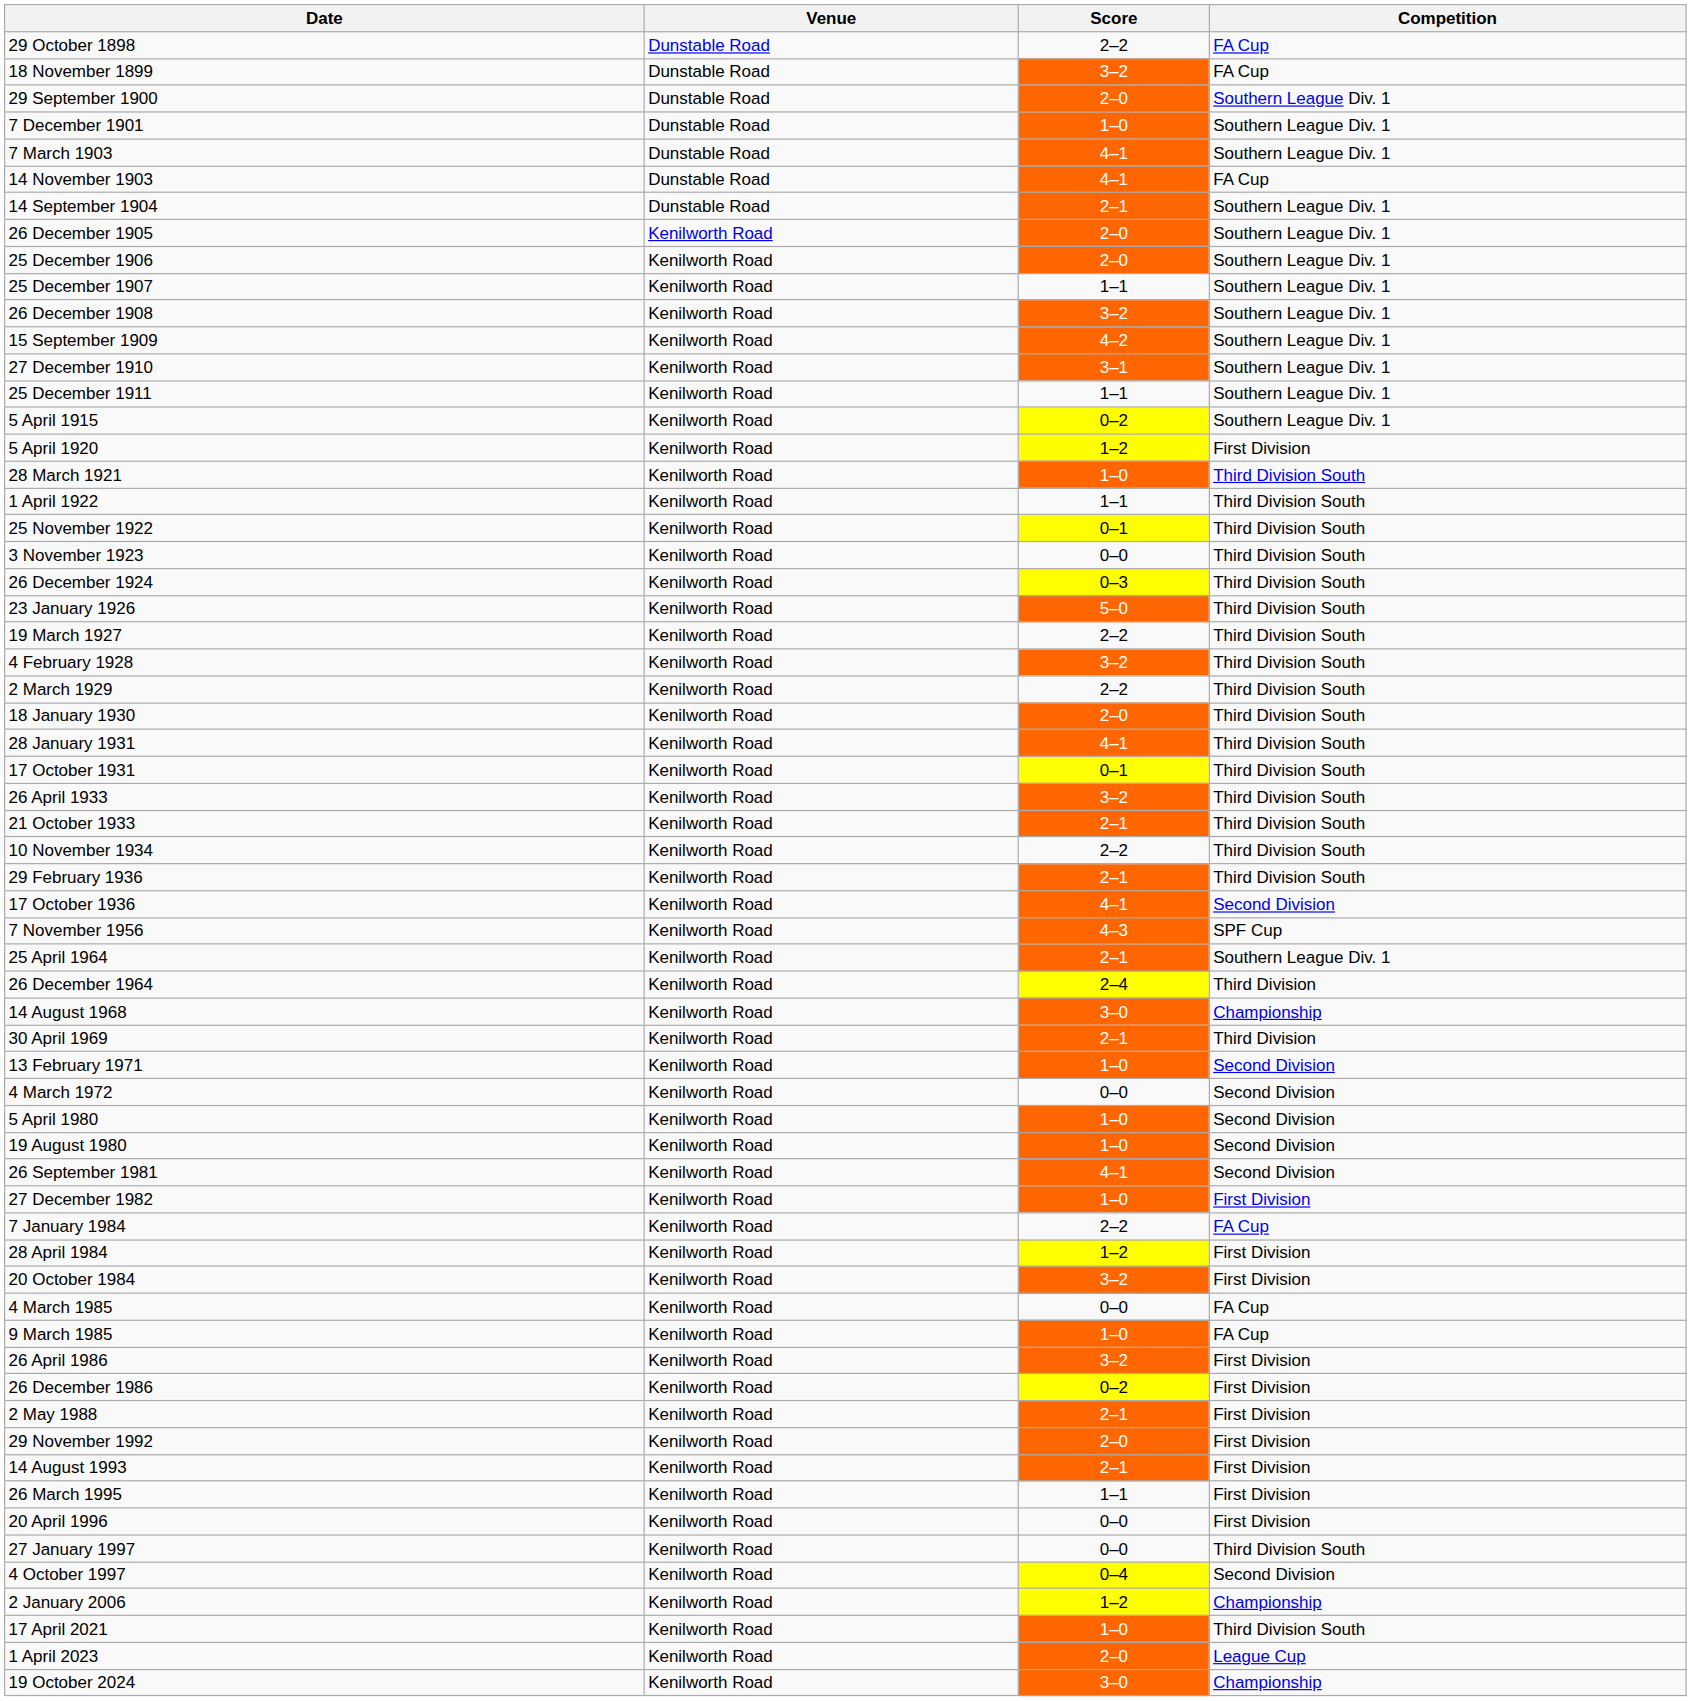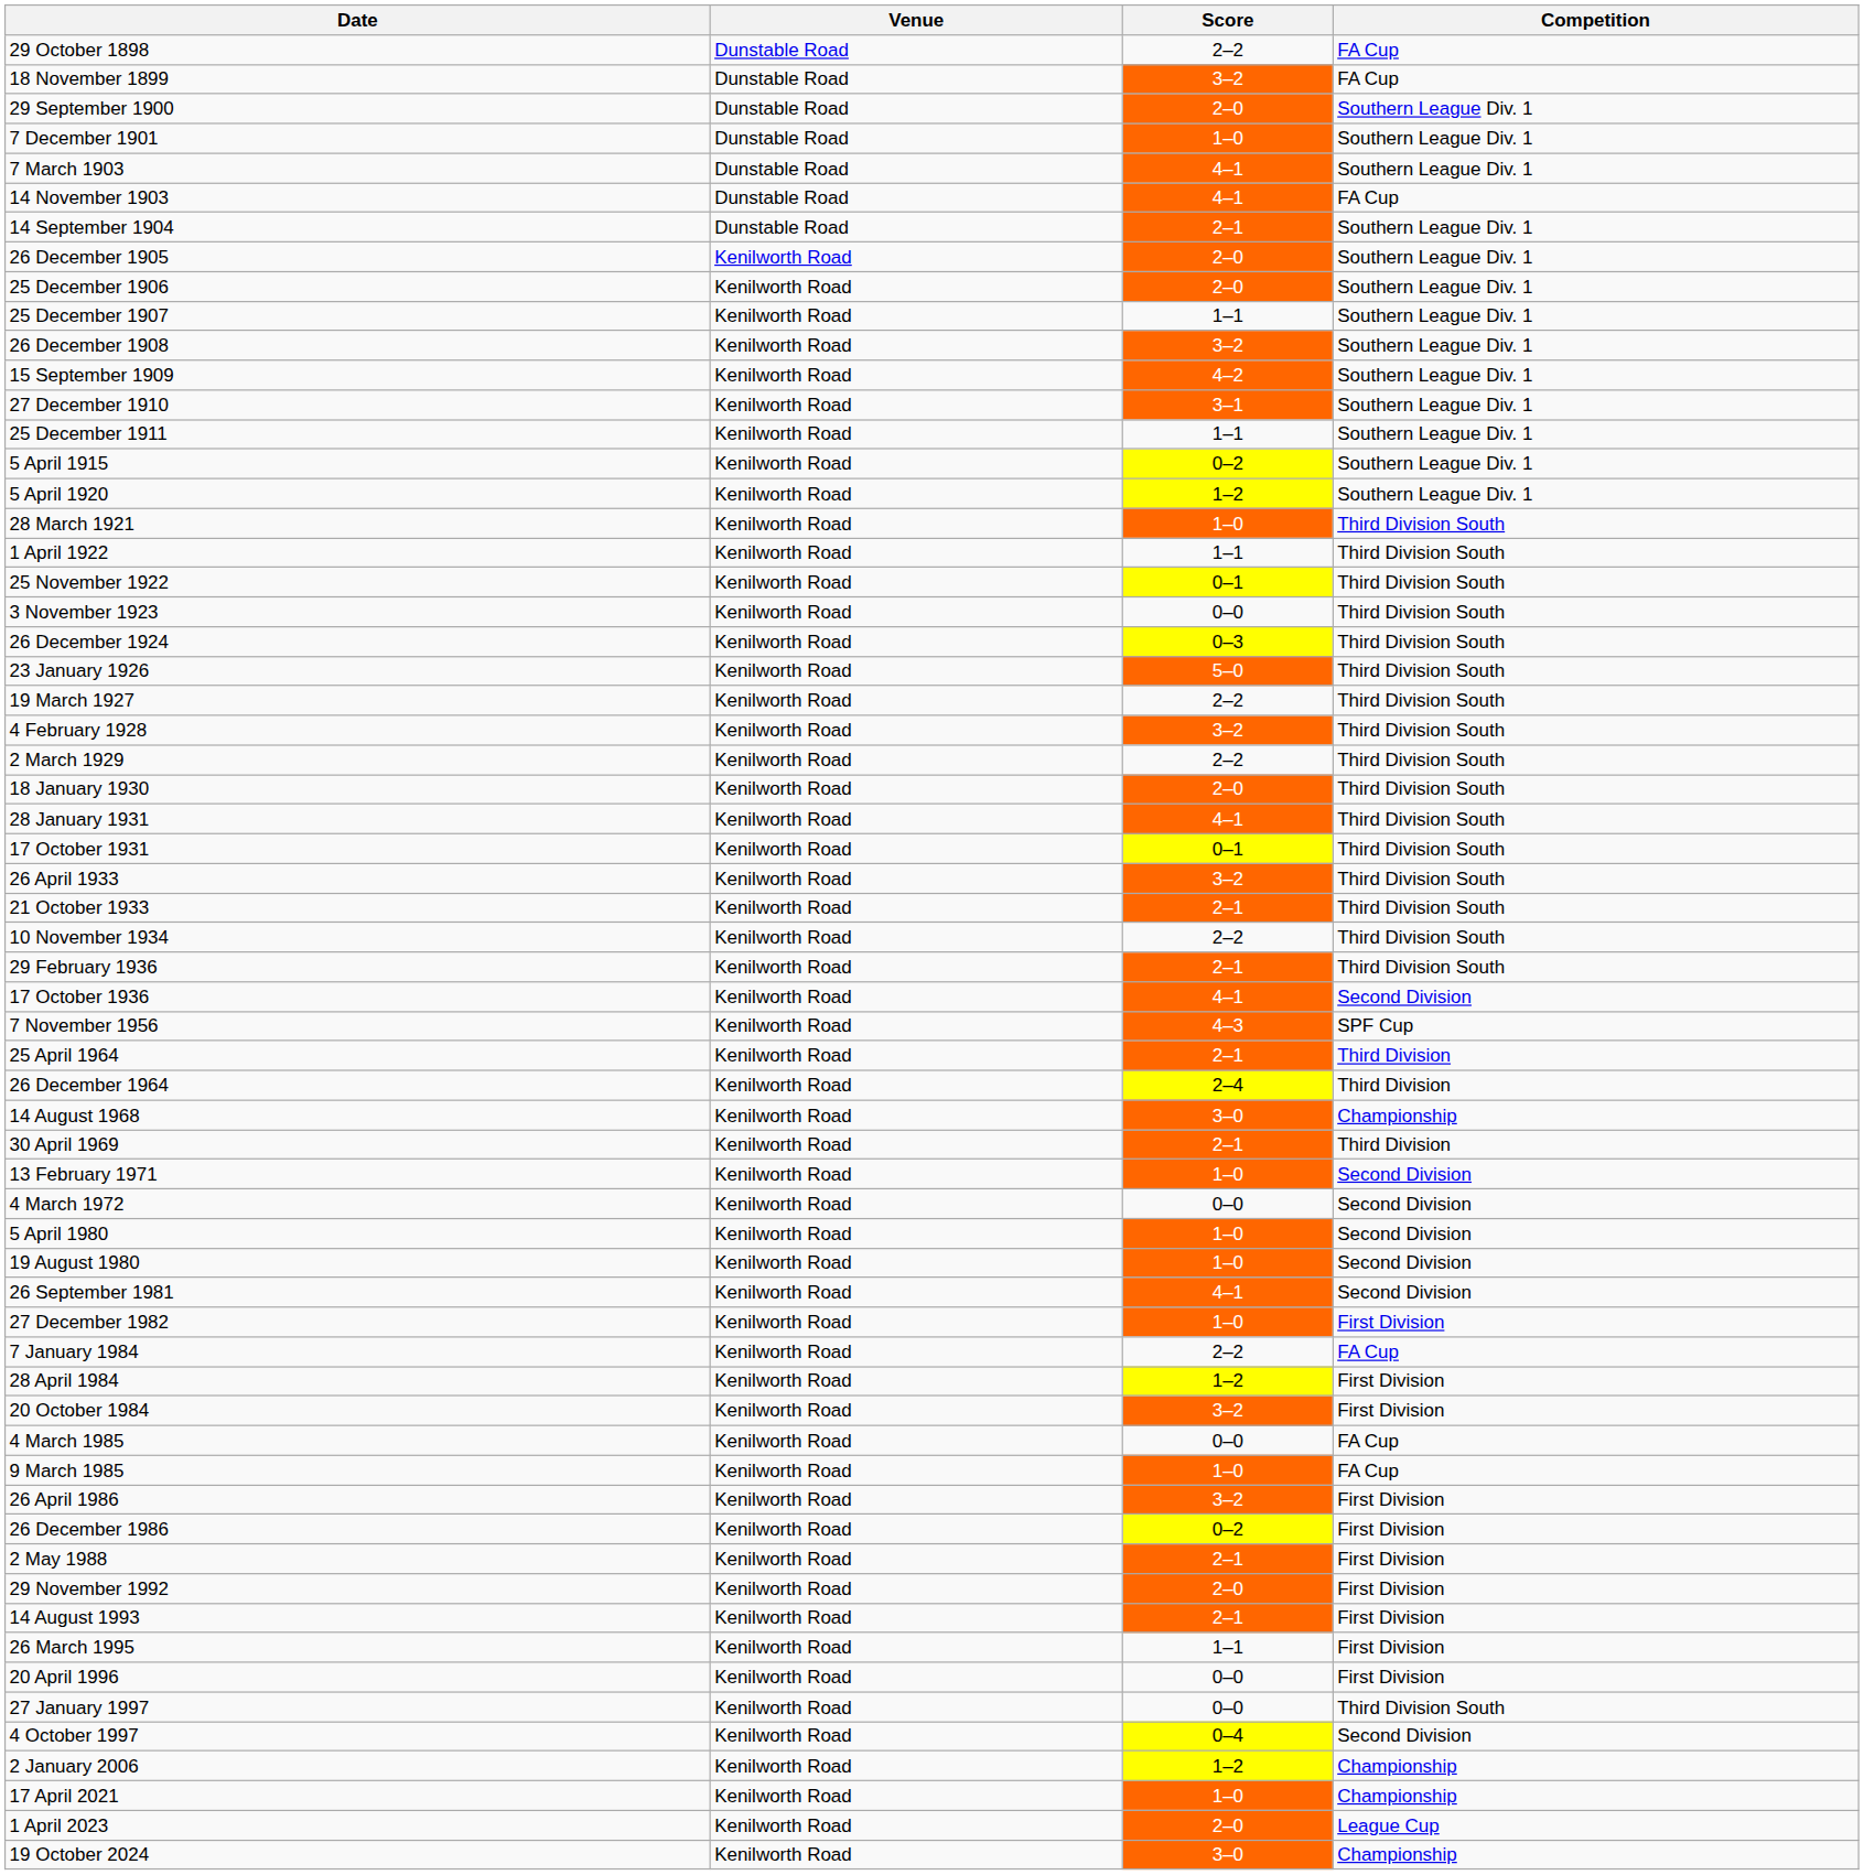5 April 1920 | Competition: First Division -> Southern League Div. 1
25 April 1964 | Competition: Southern League Div. 1 -> Third Division
17 April 2021 | Competition: Third Division South -> Championship
